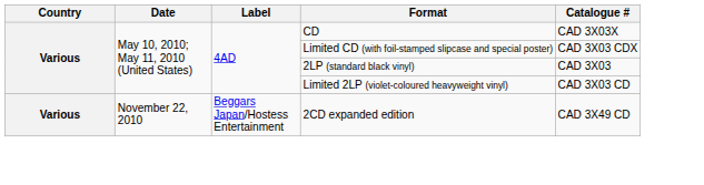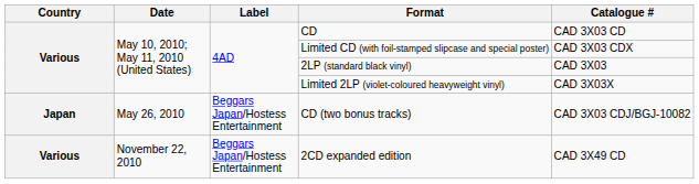CD | Catalogue #: CAD 3X03X -> CAD 3X03 CD
Limited 2LP (violet-coloured heavyweight vinyl) | Catalogue #: CAD 3X03 CD -> CAD 3X03X
+ row: Japan | May 26, 2010 | Beggars Japan/Hostess Entertainment | CD (two bonus tracks) | CAD 3X03 CDJ/BGJ-10082
